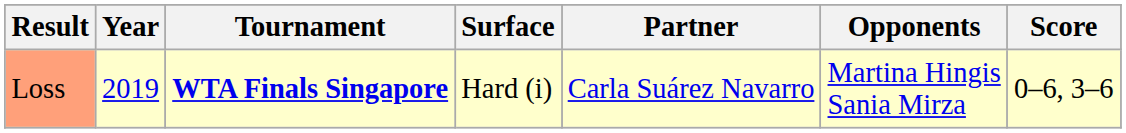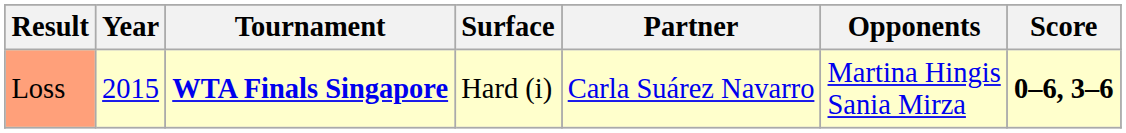Loss | Year: 2019 -> 2015
Loss | Score: normal -> bold
